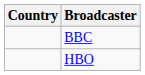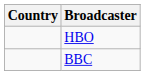rows swapped: BBC <-> HBO
